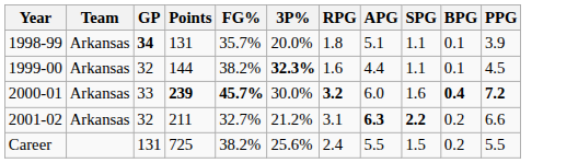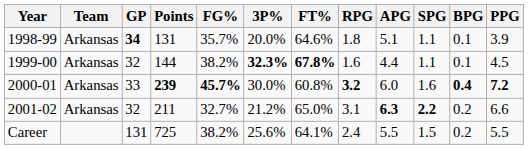+ column: FT% | 64.6% | 67.8% | 60.8% | 65.0% | 64.1%
